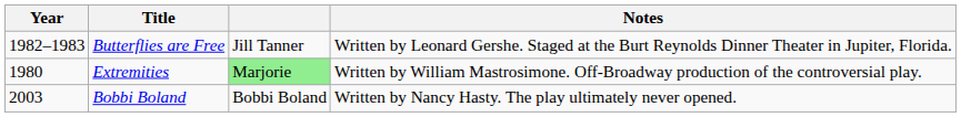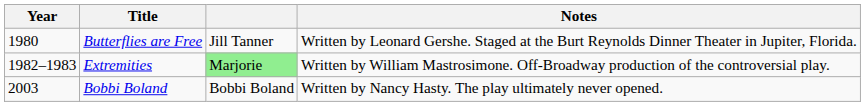Butterflies are Free | Year: 1982–1983 -> 1980
Extremities | Year: 1980 -> 1982–1983
